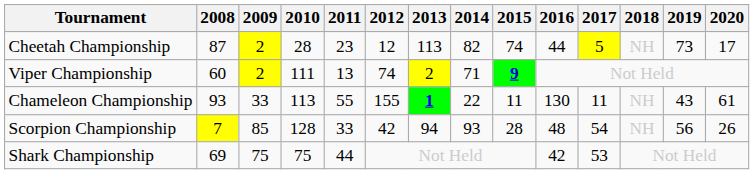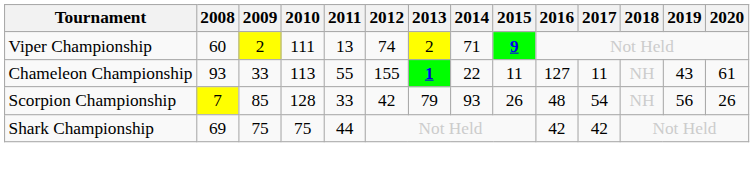- row: Cheetah Championship | 87 | 2 | 28 | 23 | 12 | 113 | 82 | 74 | 44 | 5 | NH | 73 | 17
Chameleon Championship | 2016: 130 -> 127
Scorpion Championship | 2013: 94 -> 79
Scorpion Championship | 2015: 28 -> 26
Shark Championship | 2017: 53 -> 42
